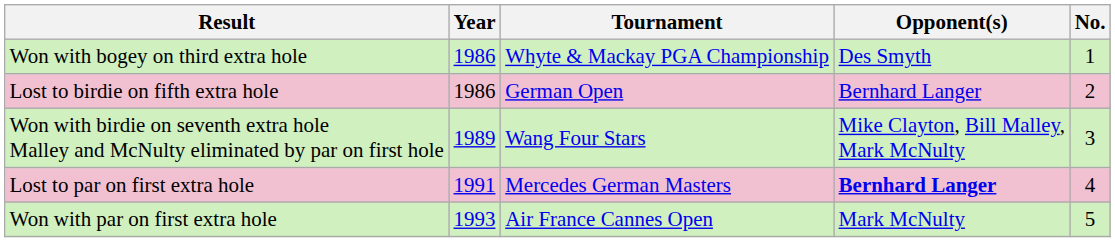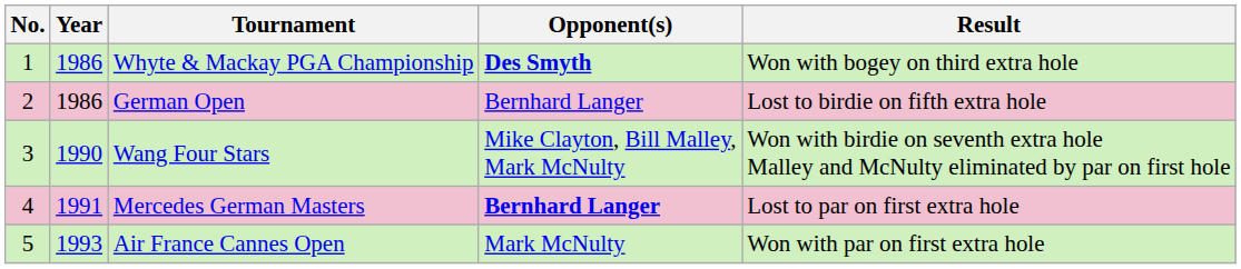columns swapped: No. <-> Result
Whyte & Mackay PGA Championship | Opponent(s): normal -> bold
Wang Four Stars | Year: 1989 -> 1990
